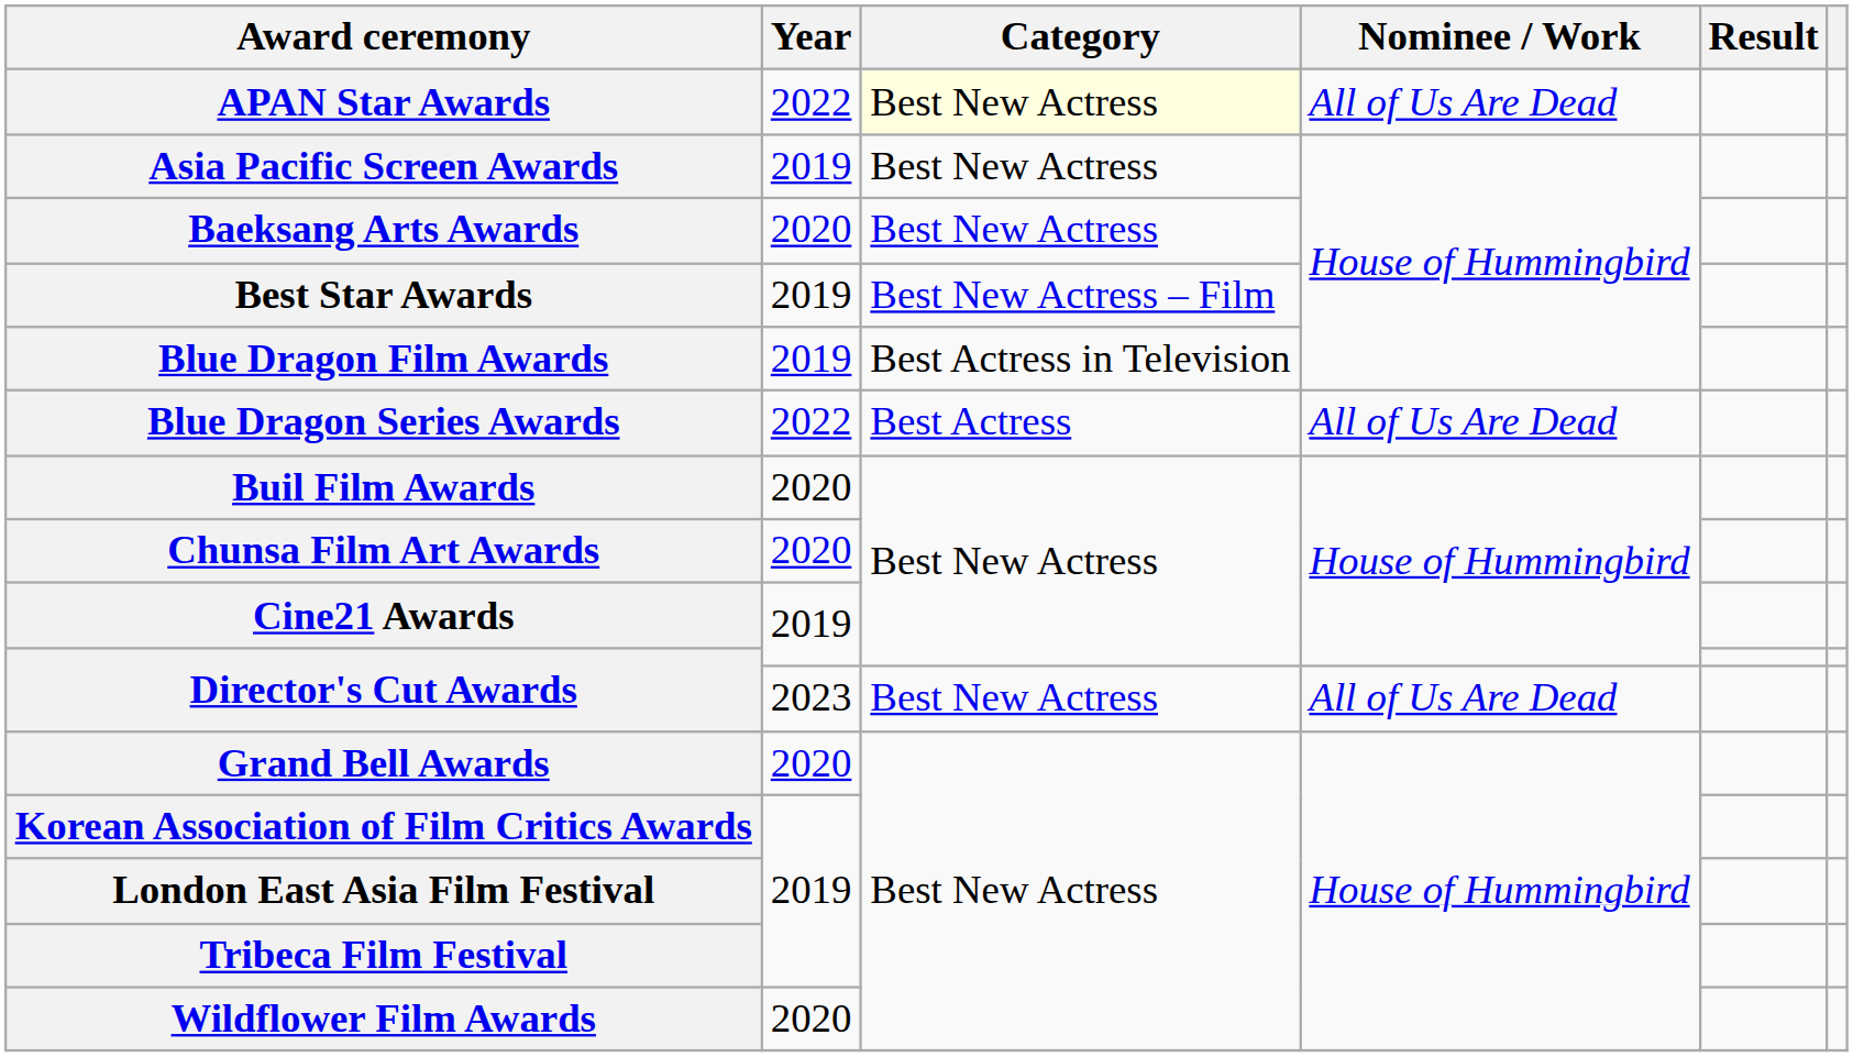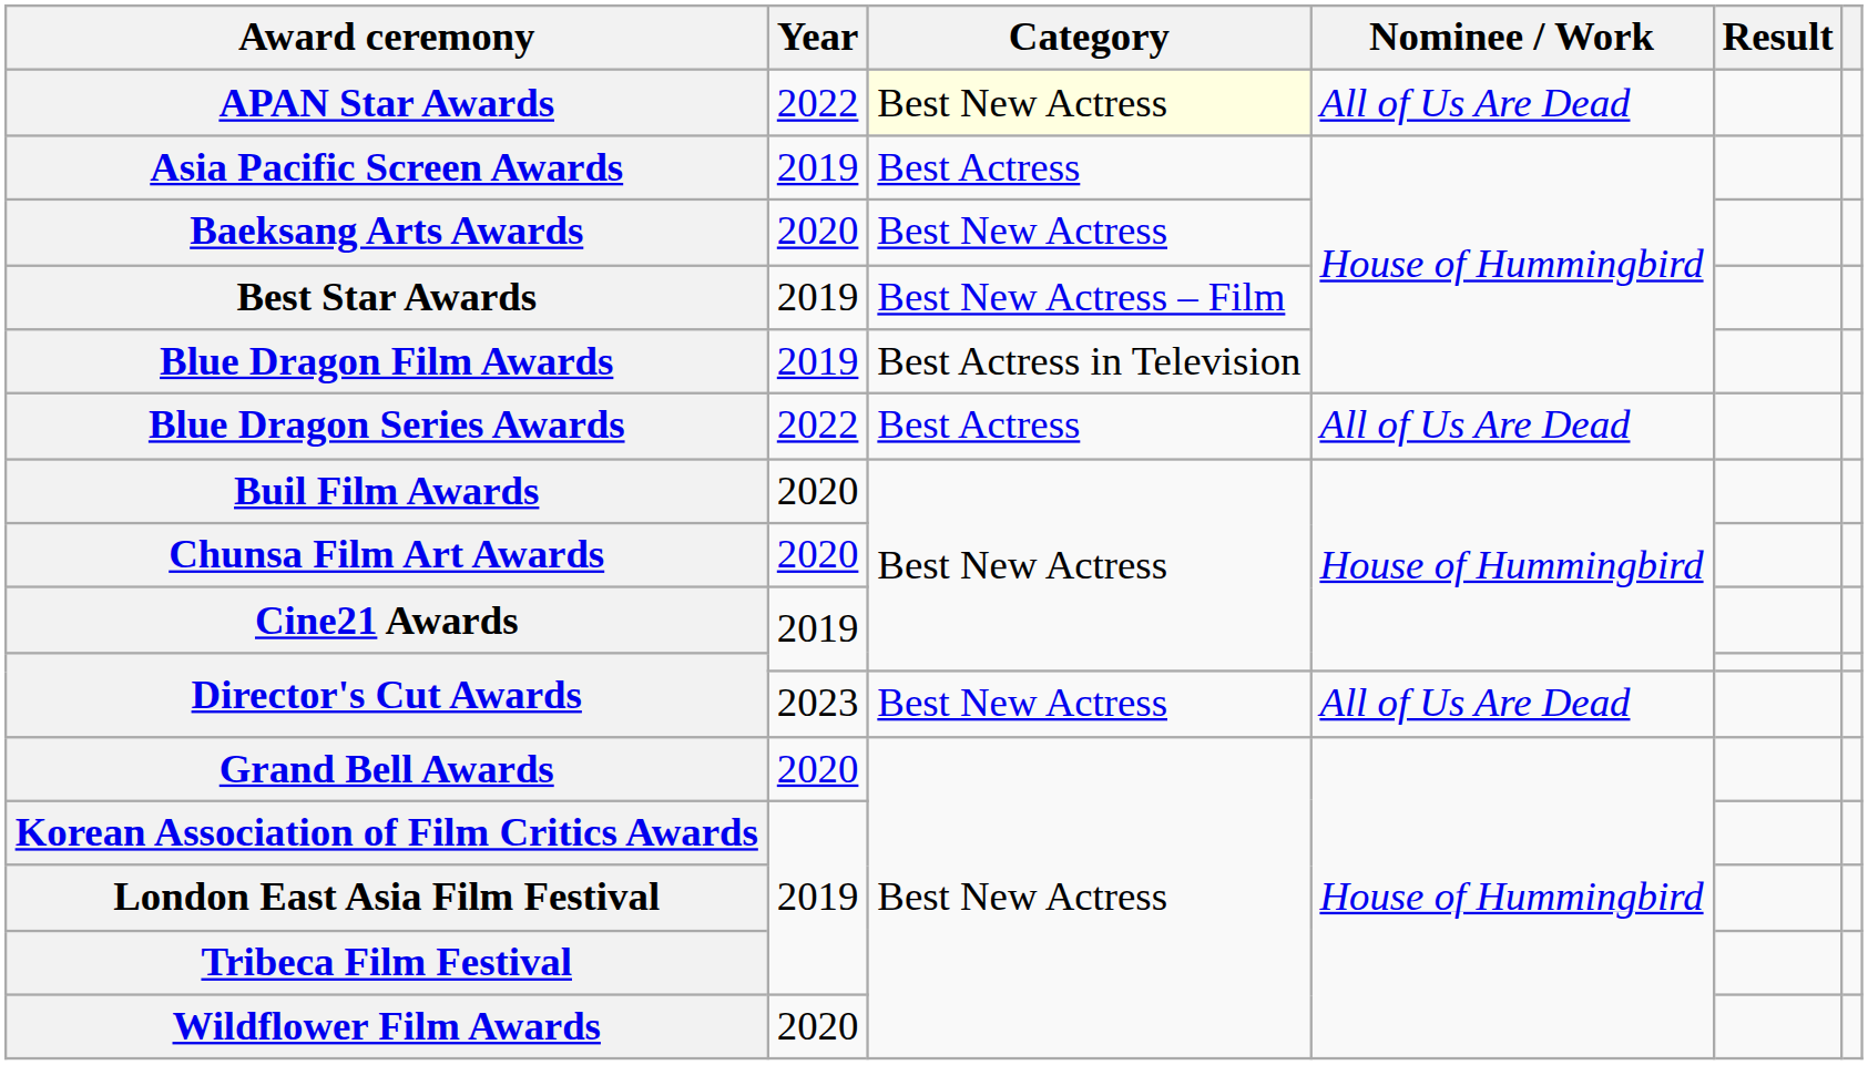Asia Pacific Screen Awards | Category: Best New Actress -> Best Actress
